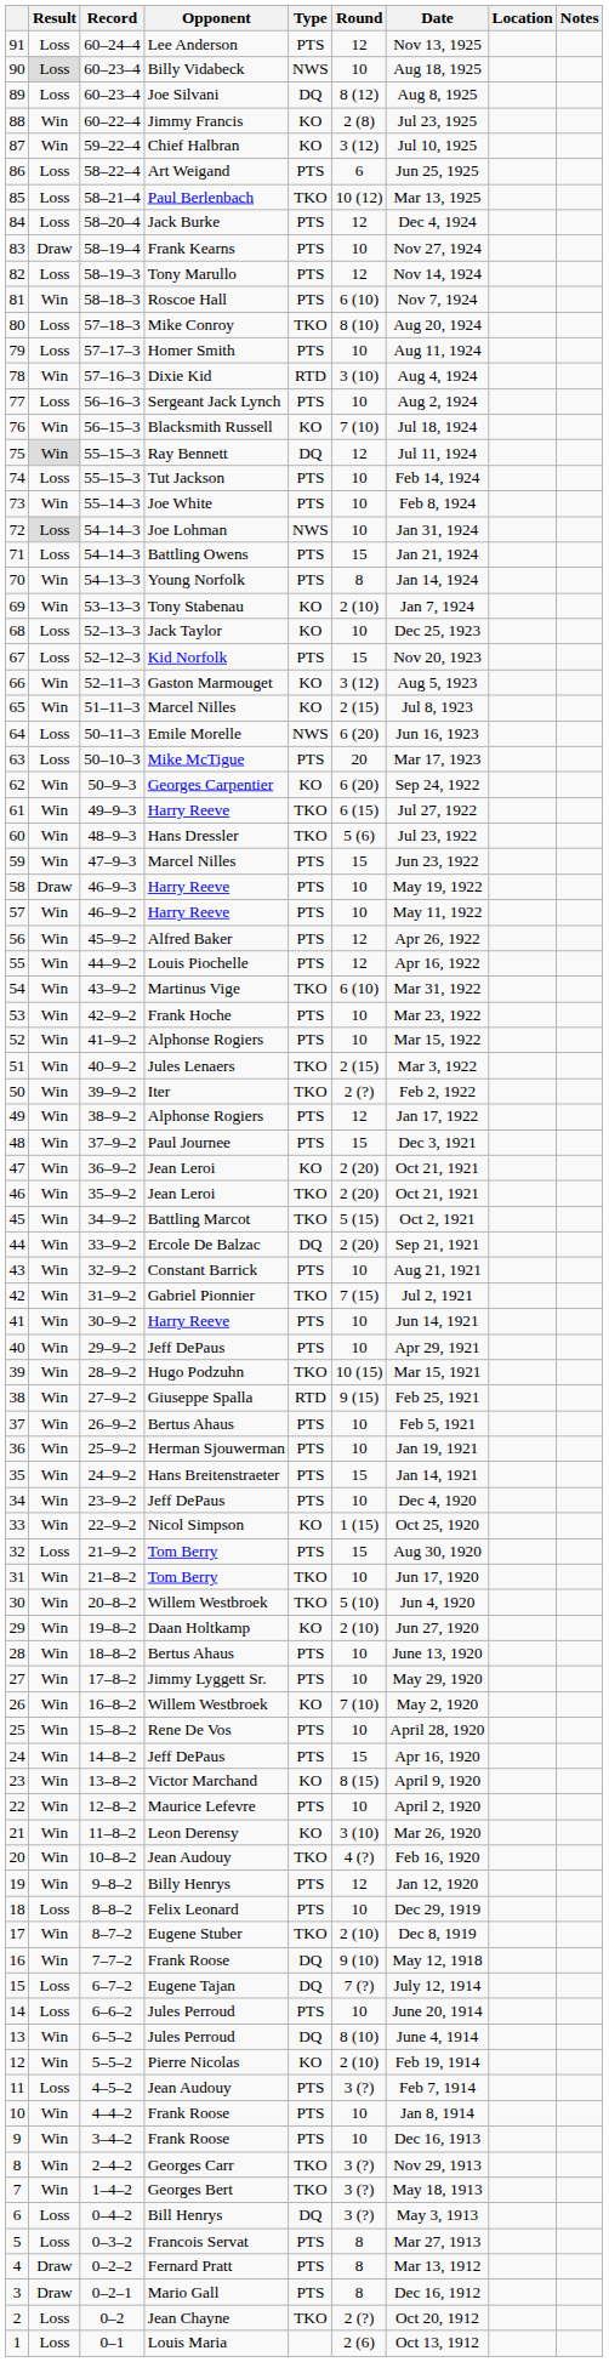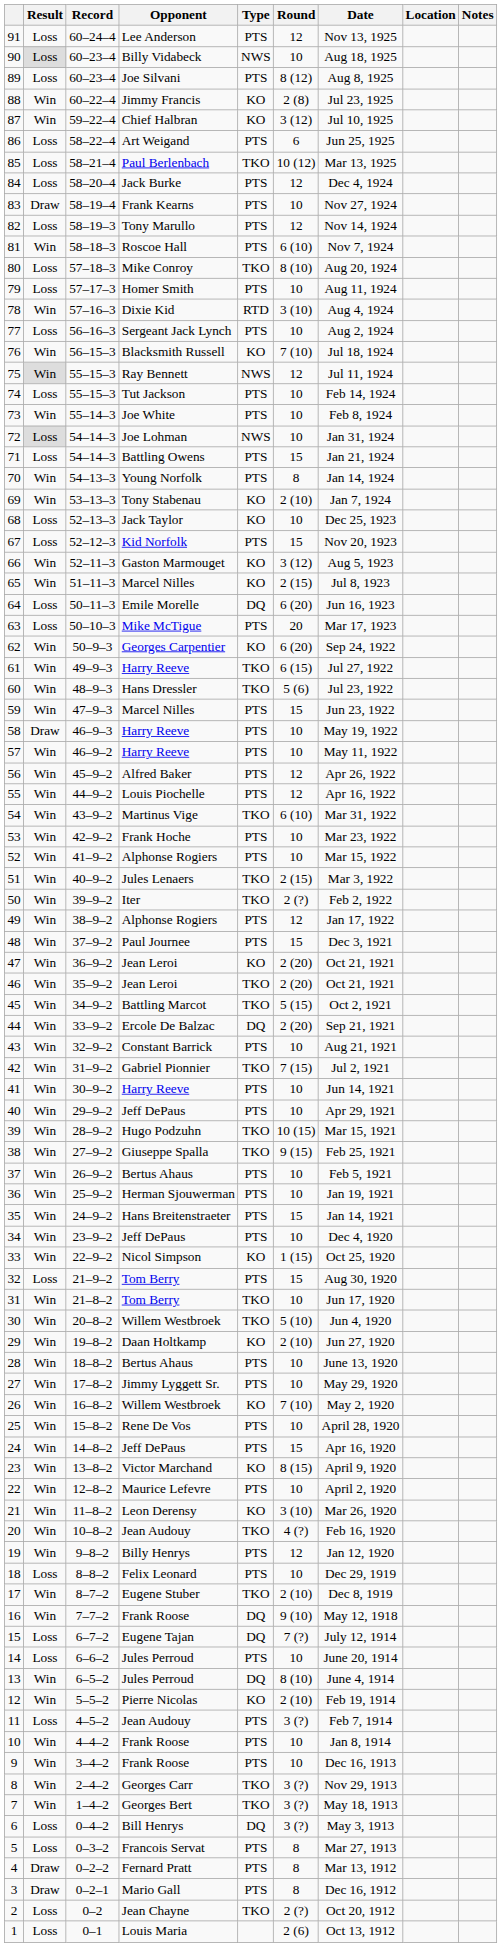89 | Type: DQ -> PTS
75 | Type: DQ -> NWS
64 | Type: NWS -> DQ
38 | Type: RTD -> TKO
